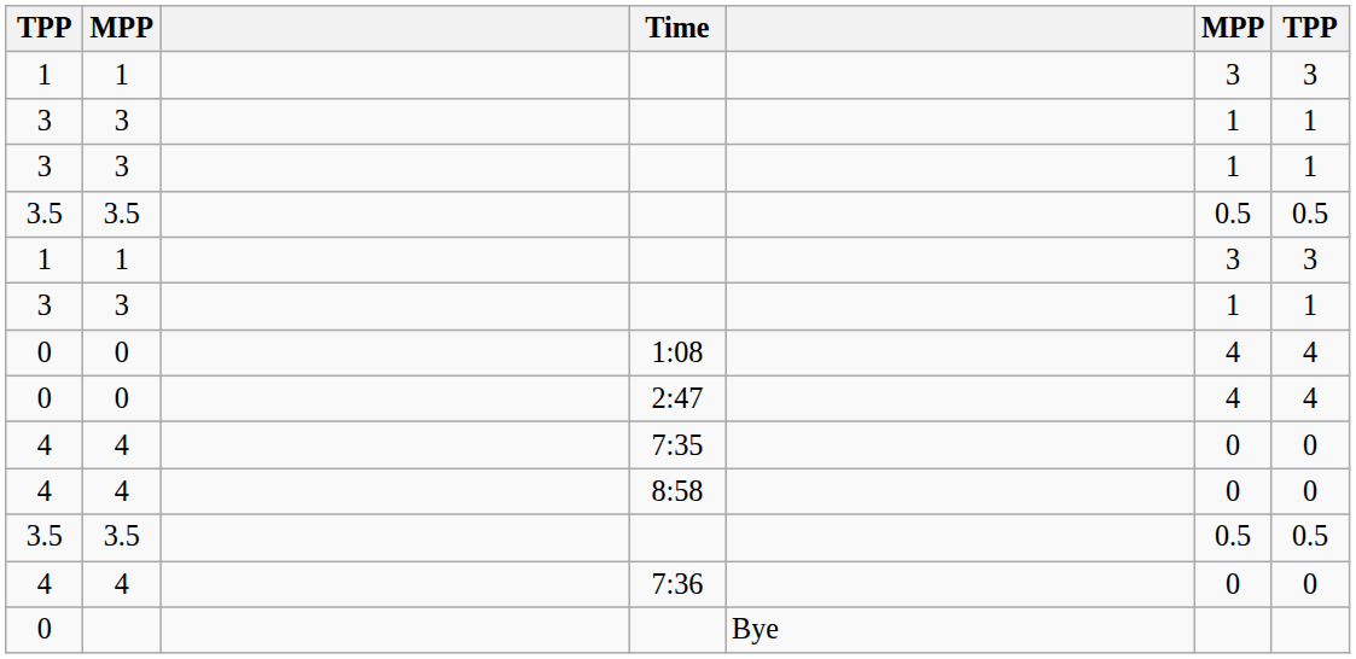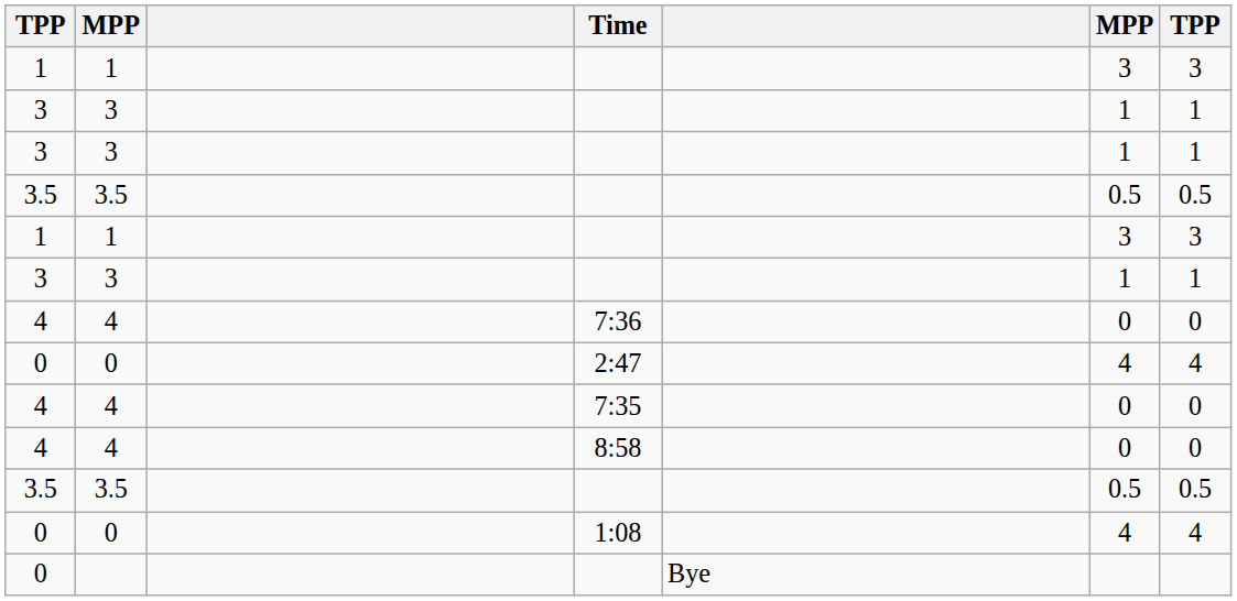rows swapped: 0 / 1:08 <-> 4 / 7:36
